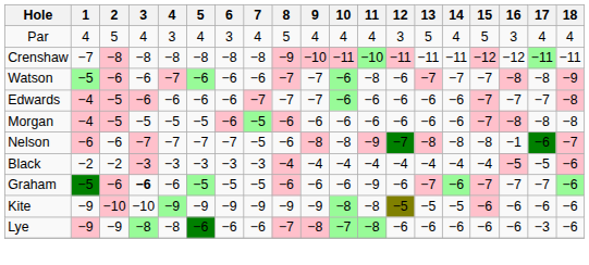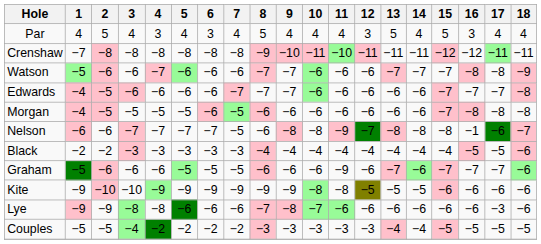Watson | 11: −8 -> −6
Graham | 3: bold -> normal
Lye | 11: −8 -> −6
+ row: Couples | −5 | −5 | −4 | −2 | −2 | −2 | −2 | −3 | −3 | −3 | −3 | −3 | −4 | −4 | −5 | −5 | −5 | −5
